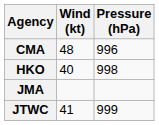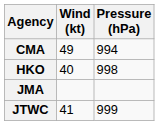CMA | Wind (kt): 48 -> 49
CMA | Pressure (hPa): 996 -> 994
